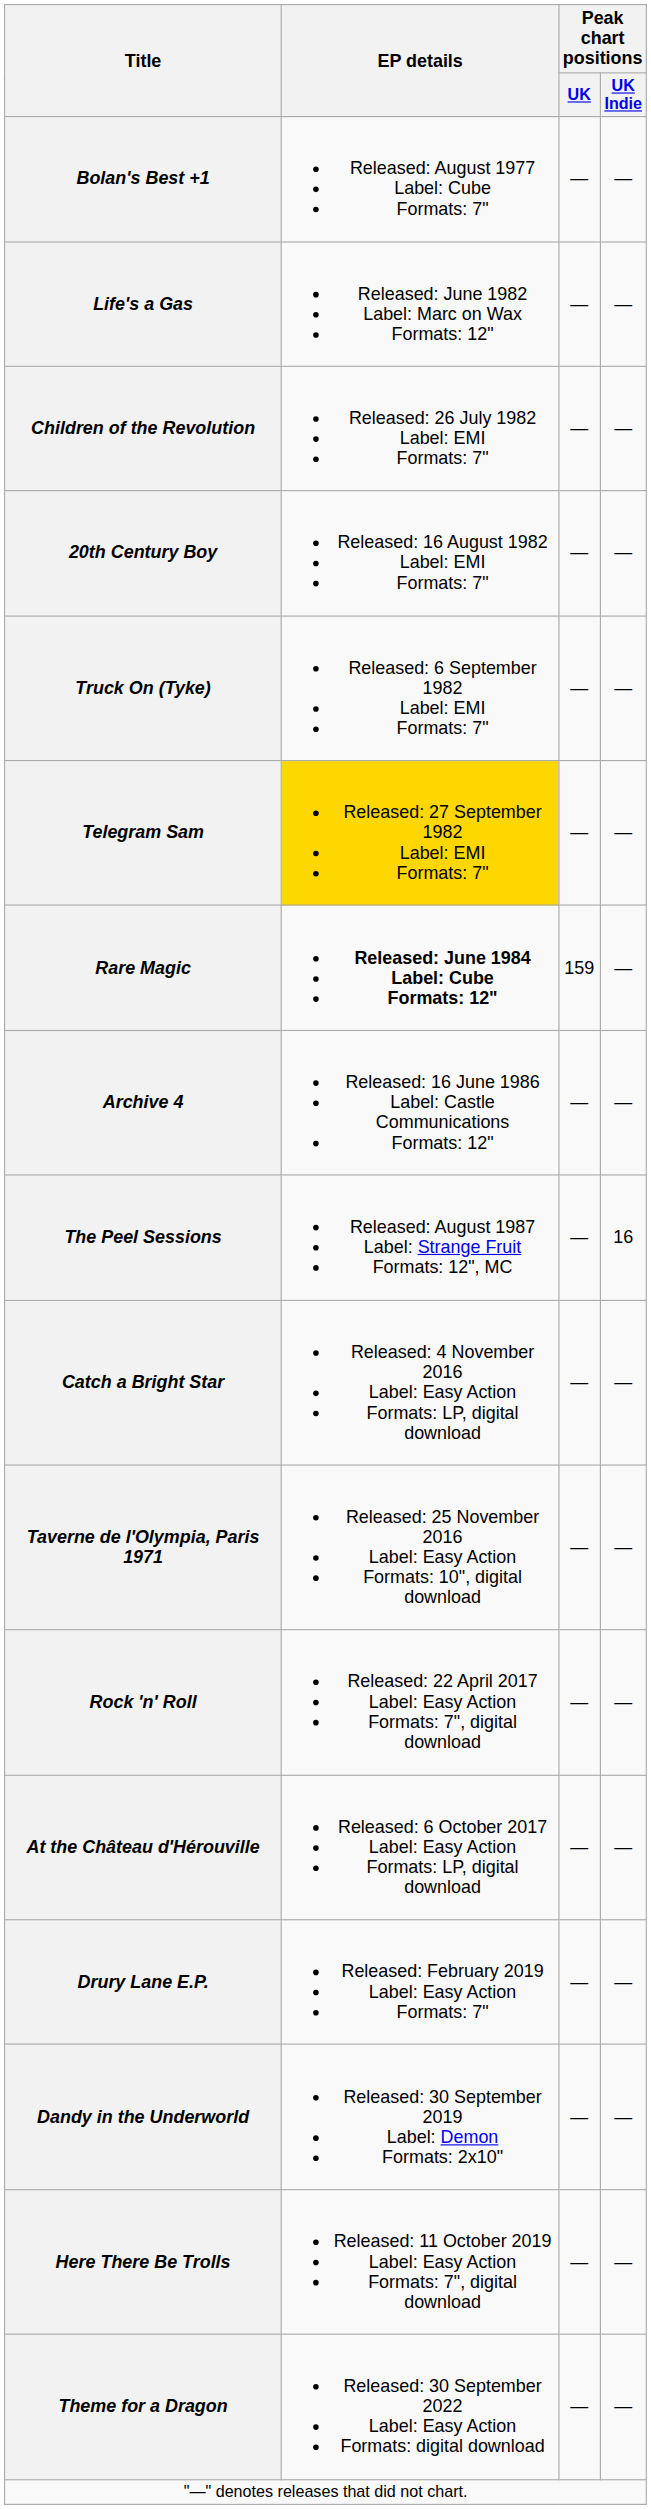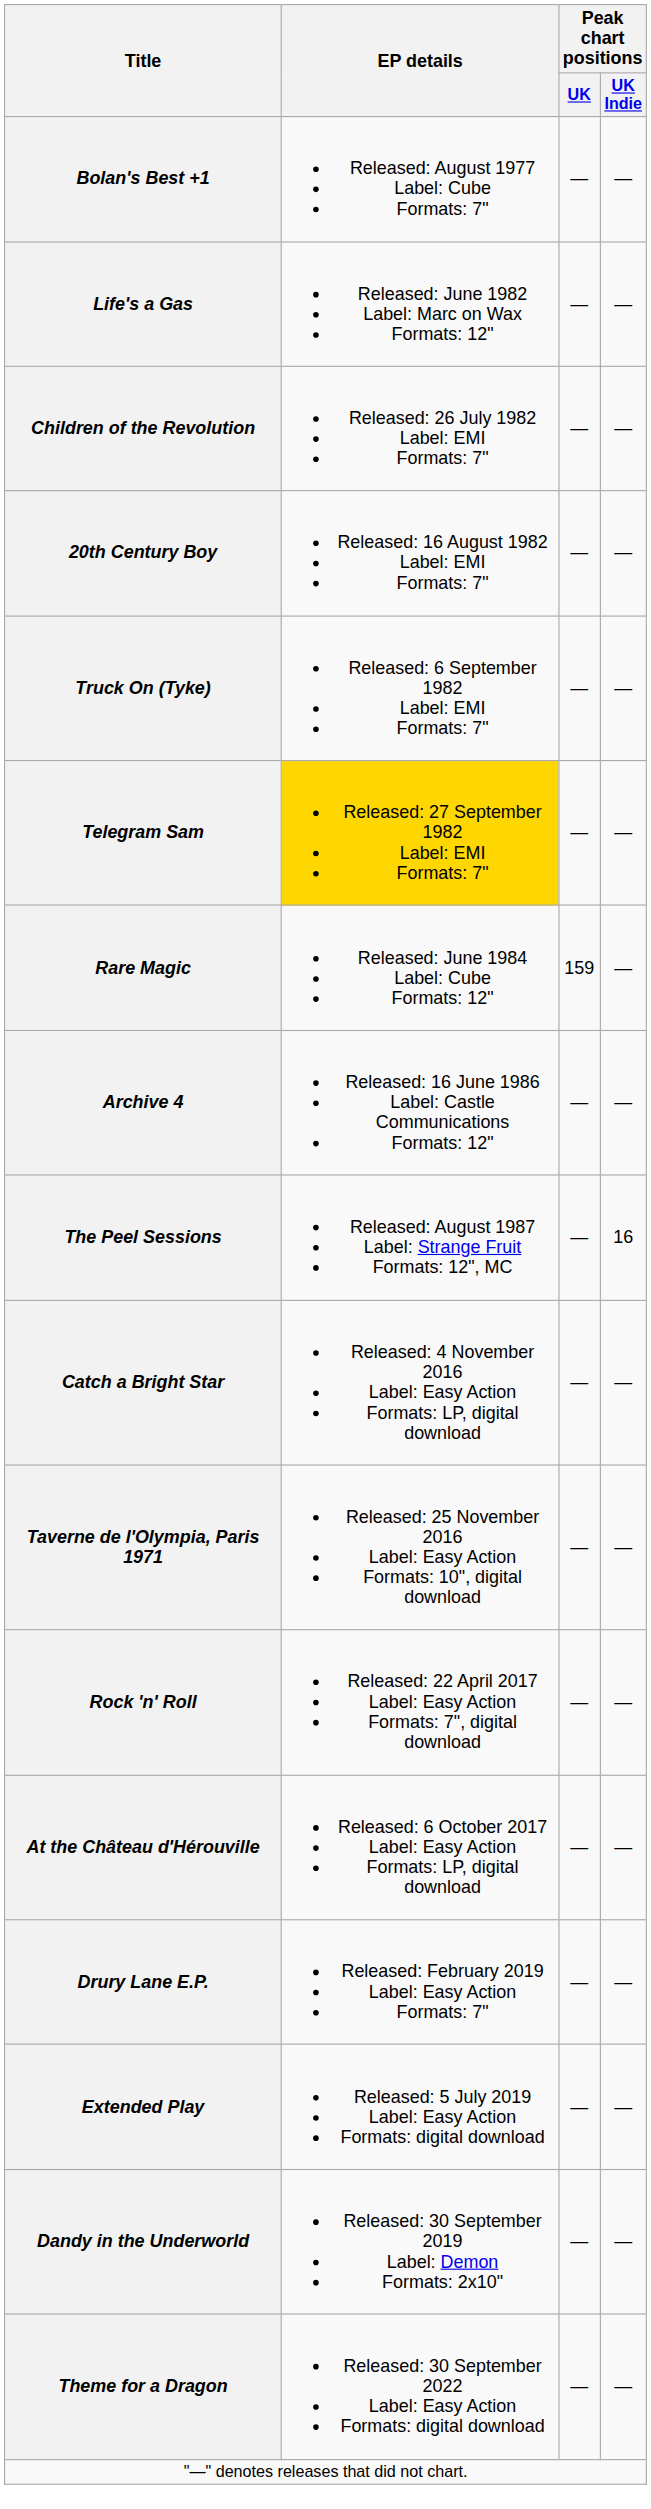Rare Magic | EP details: bold -> normal
+ row: Extended Play | Released: 5 July 2019 Label: Easy Action Formats: digital download | — | —
- row: Here There Be Trolls | Released: 11 October 2019 Label: Easy Action Formats: 7", digital download | — | —
